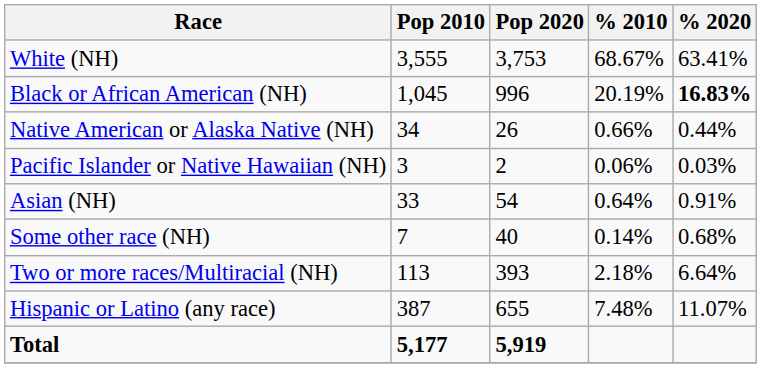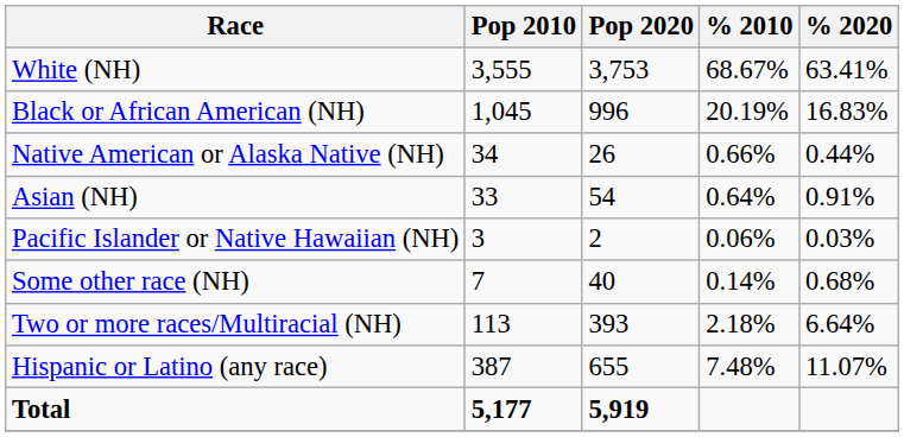Black or African American (NH) | % 2020: bold -> normal
rows swapped: Asian (NH) <-> Pacific Islander or Native Hawaiian (NH)
